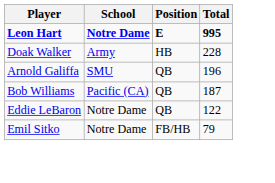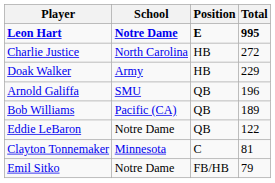+ row: Charlie Justice | North Carolina | HB | 272
Doak Walker | Total: 228 -> 229
Bob Williams | Total: 187 -> 189
+ row: Clayton Tonnemaker | Minnesota | C | 81
